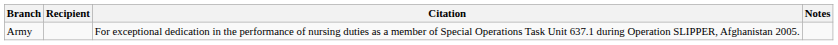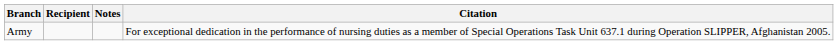columns swapped: Citation <-> Notes
